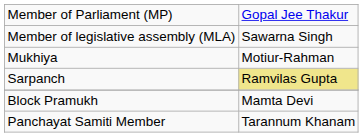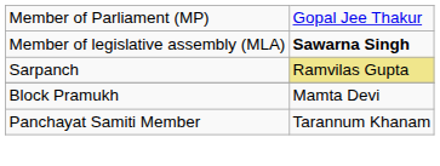Member of legislative assembly (MLA) | column 2: normal -> bold
- row: Mukhiya | Motiur-Rahman
